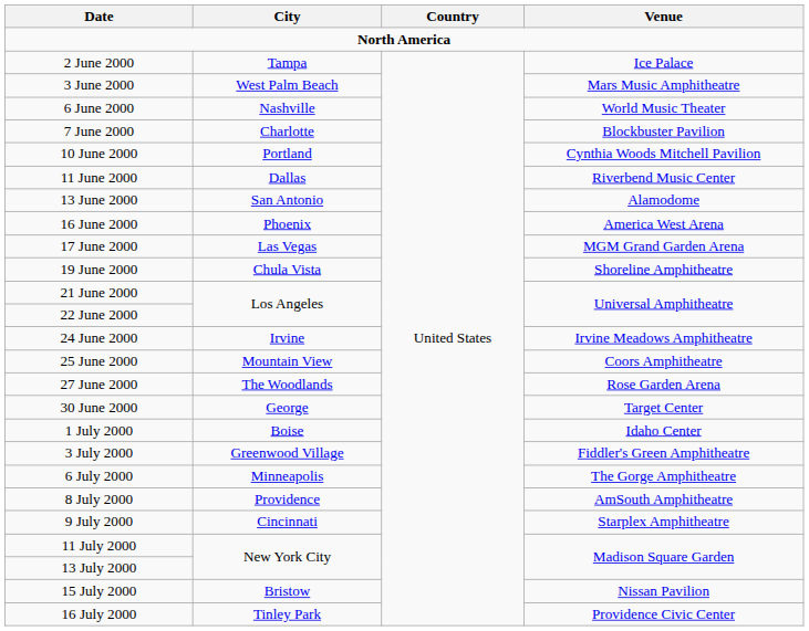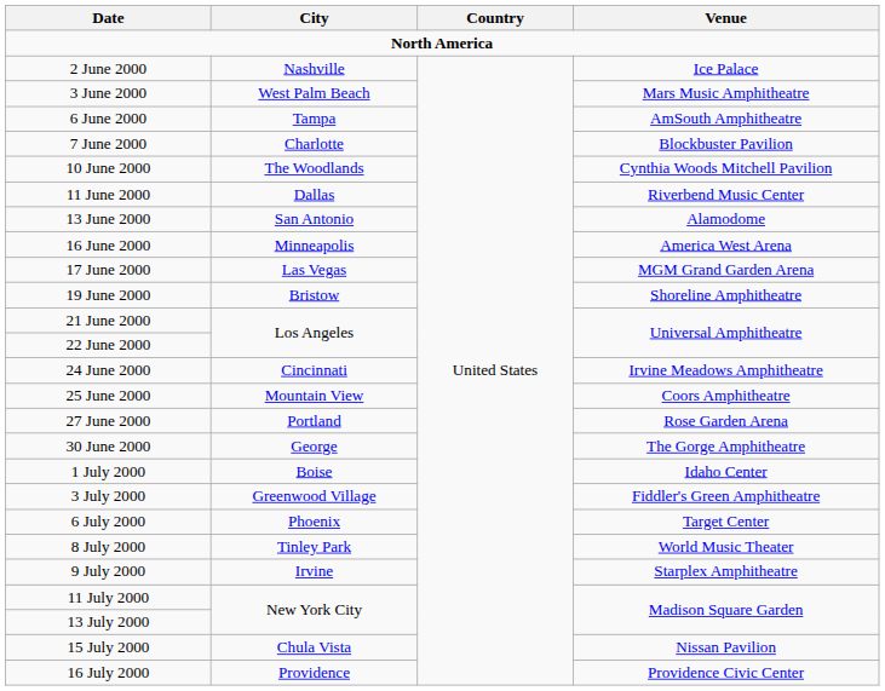2 June 2000 | City: Tampa -> Nashville
6 June 2000 | City: Nashville -> Tampa
6 June 2000 | Venue: World Music Theater -> AmSouth Amphitheatre
10 June 2000 | City: Portland -> The Woodlands
16 June 2000 | City: Phoenix -> Minneapolis
19 June 2000 | City: Chula Vista -> Bristow
24 June 2000 | City: Irvine -> Cincinnati
27 June 2000 | City: The Woodlands -> Portland
30 June 2000 | Venue: Target Center -> The Gorge Amphitheatre
6 July 2000 | City: Minneapolis -> Phoenix
6 July 2000 | Venue: The Gorge Amphitheatre -> Target Center
8 July 2000 | City: Providence -> Tinley Park
8 July 2000 | Venue: AmSouth Amphitheatre -> World Music Theater
9 July 2000 | City: Cincinnati -> Irvine
15 July 2000 | City: Bristow -> Chula Vista
16 July 2000 | City: Tinley Park -> Providence
